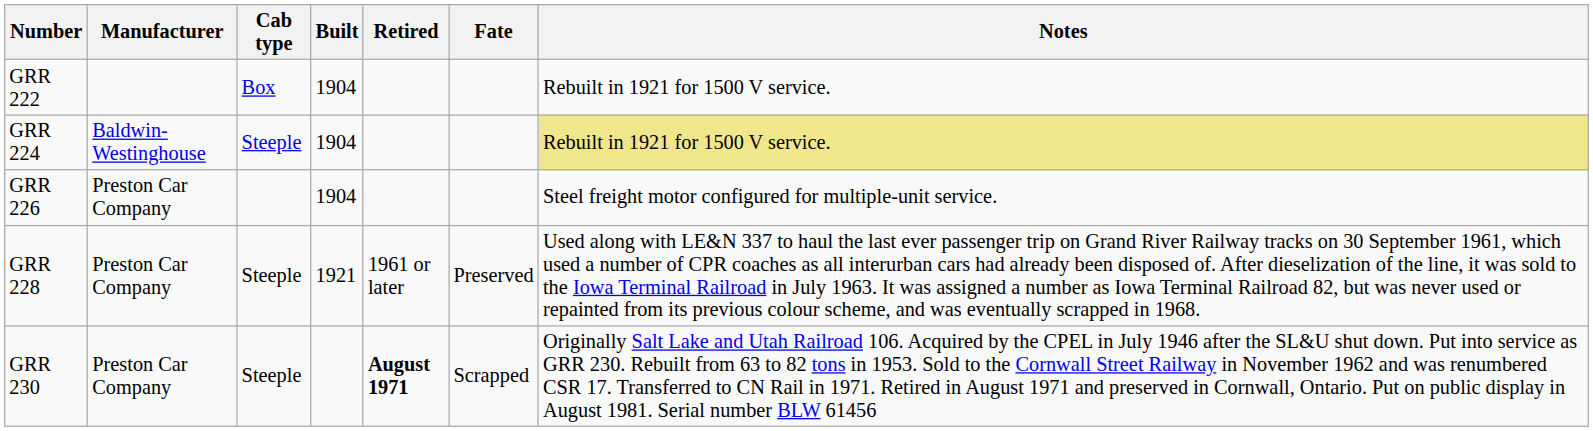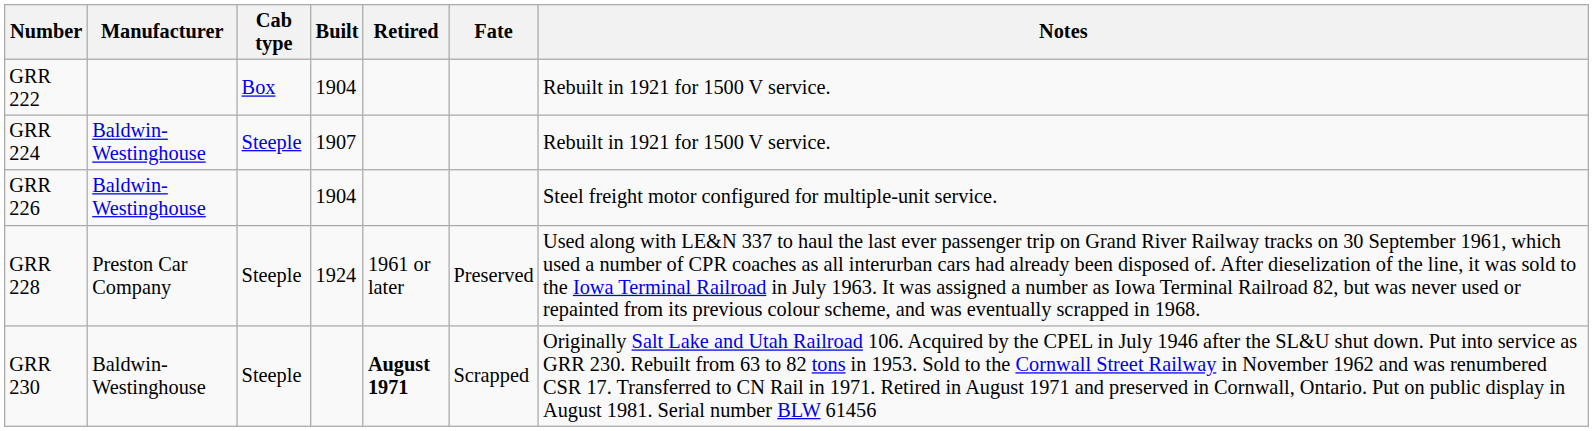GRR 224 | Built: 1904 -> 1907
GRR 224 | Notes: khaki background -> no background
GRR 226 | Manufacturer: Preston Car Company -> Baldwin-Westinghouse
GRR 228 | Built: 1921 -> 1924
GRR 230 | Manufacturer: Preston Car Company -> Baldwin-Westinghouse
